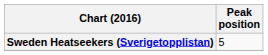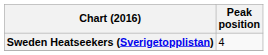Sweden Heatseekers (Sverigetopplistan) | Peak position: 5 -> 4
